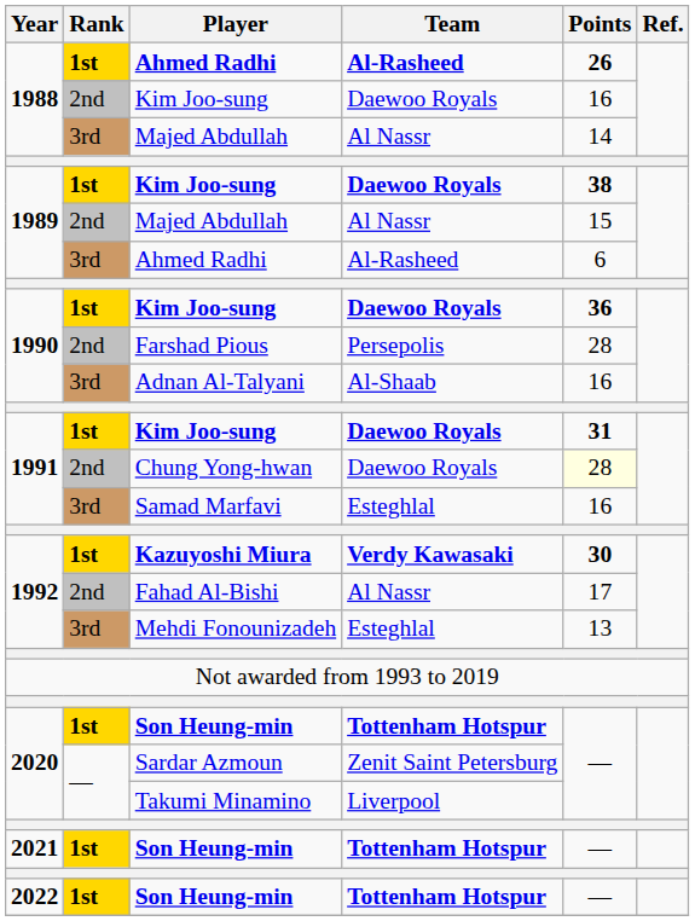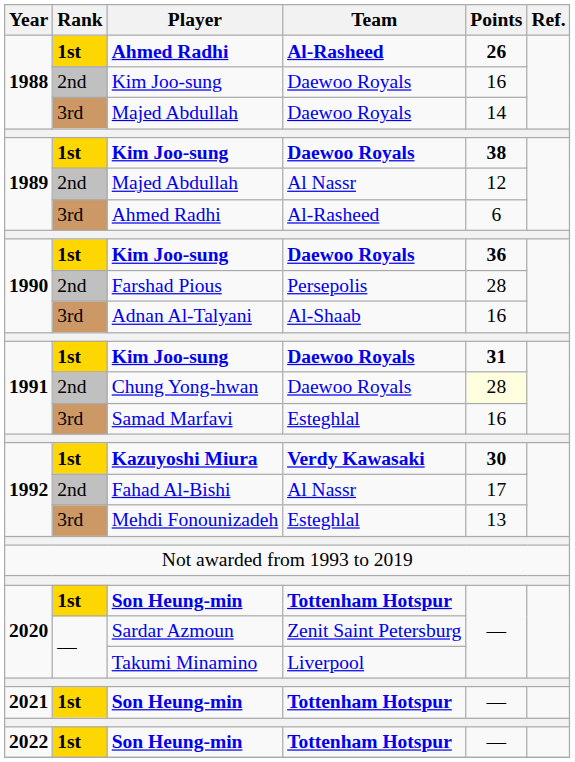1988 / Majed Abdullah | Team: Al Nassr -> Daewoo Royals
1989 / Majed Abdullah | Points: 15 -> 12
